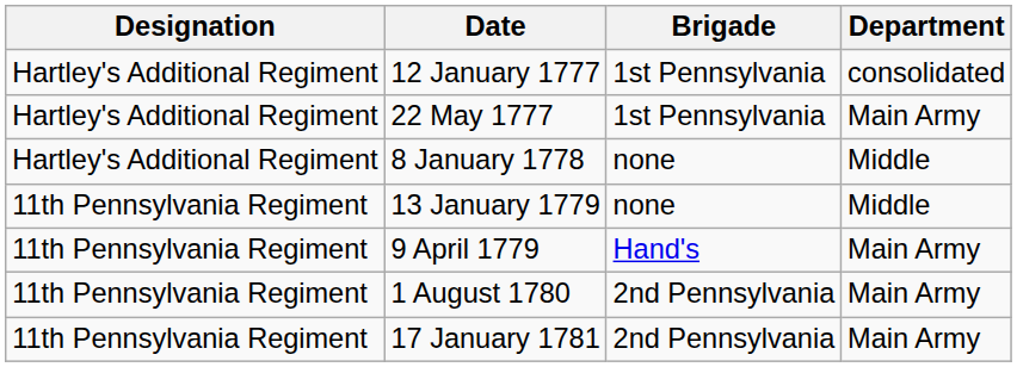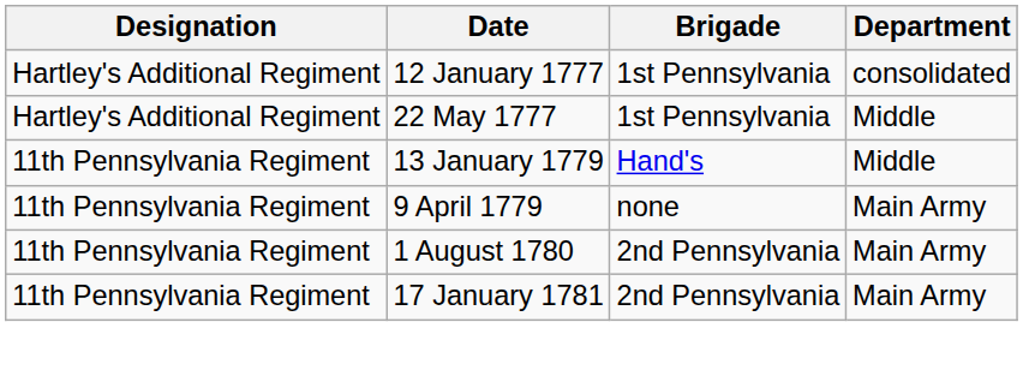22 May 1777 | Department: Main Army -> Middle
- row: Hartley's Additional Regiment | 8 January 1778 | none | Middle
13 January 1779 | Brigade: none -> Hand's
9 April 1779 | Brigade: Hand's -> none
